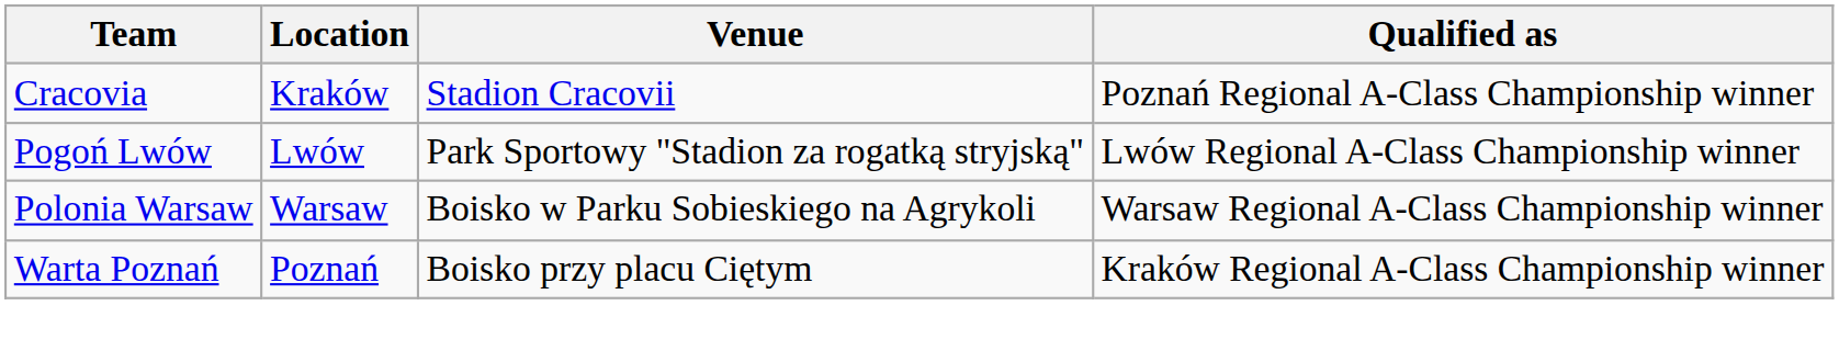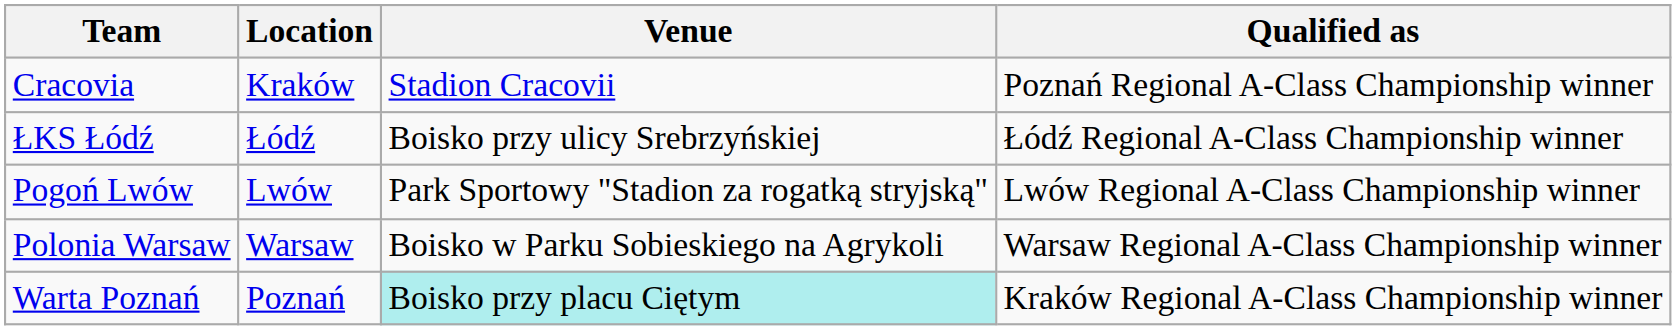+ row: ŁKS Łódź | Łódź | Boisko przy ulicy Srebrzyńskiej | Łódź Regional A-Class Championship winner
Warta Poznań | Venue: no background -> paleturquoise background
